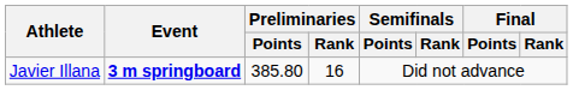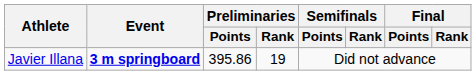Javier Illana | Preliminaries / Points: 385.80 -> 395.86
Javier Illana | Preliminaries / Rank: 16 -> 19
